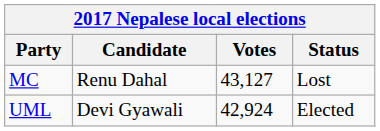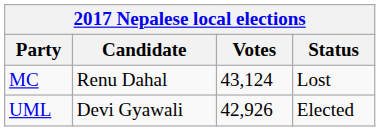MC | Votes: 43,127 -> 43,124
UML | Votes: 42,924 -> 42,926
